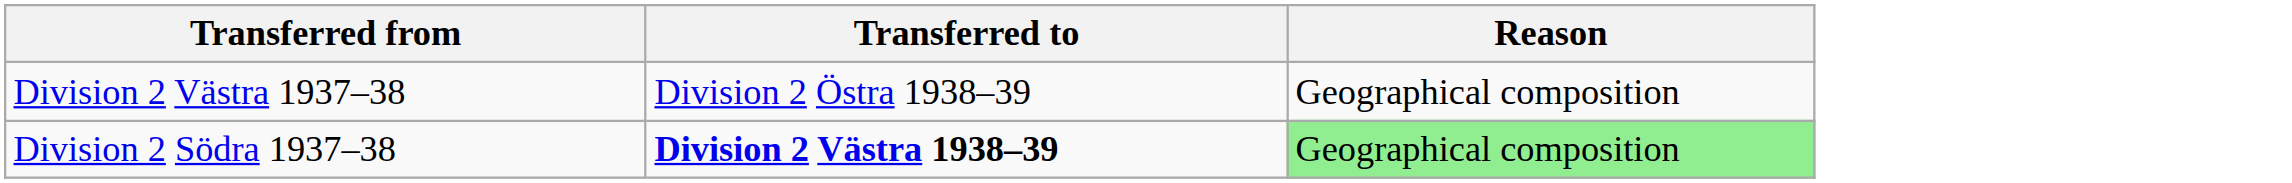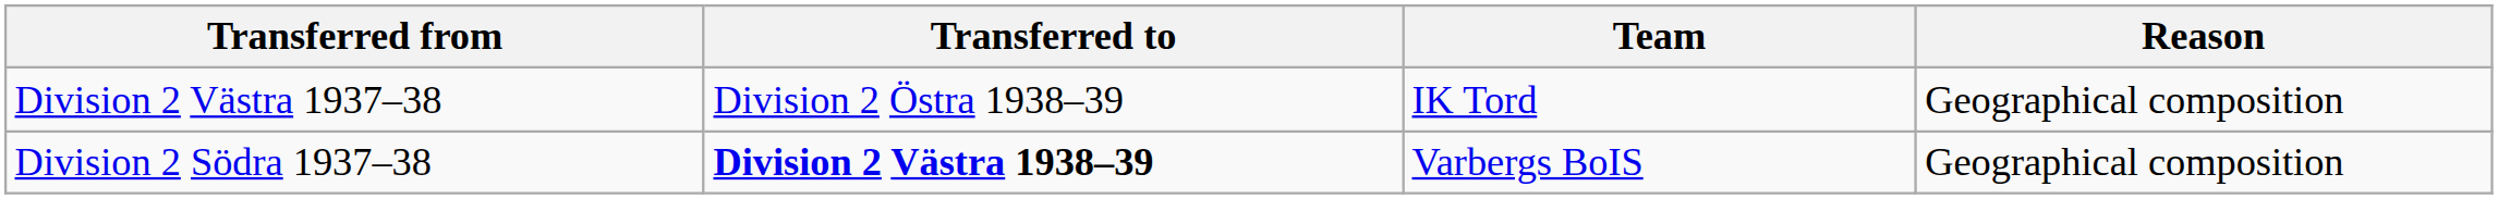+ column: Team | IK Tord | Varbergs BoIS
Division 2 Södra 1937–38 | Reason: lightgreen background -> no background
